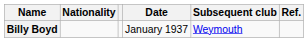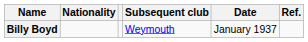columns swapped: Date <-> Subsequent club
